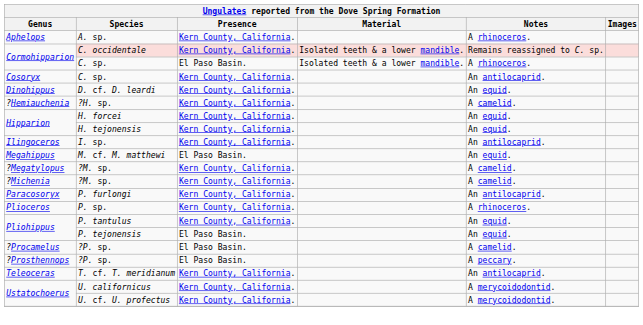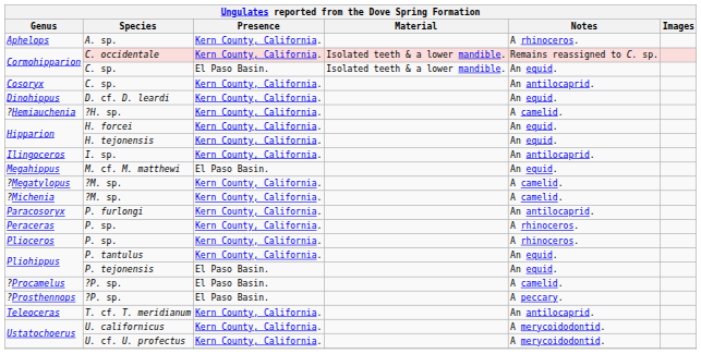Cormohipparion / C. sp. | Notes: A rhinoceros. -> An equid.
+ row: Peraceras | P. sp. | Kern County, California. | A rhinoceros.
